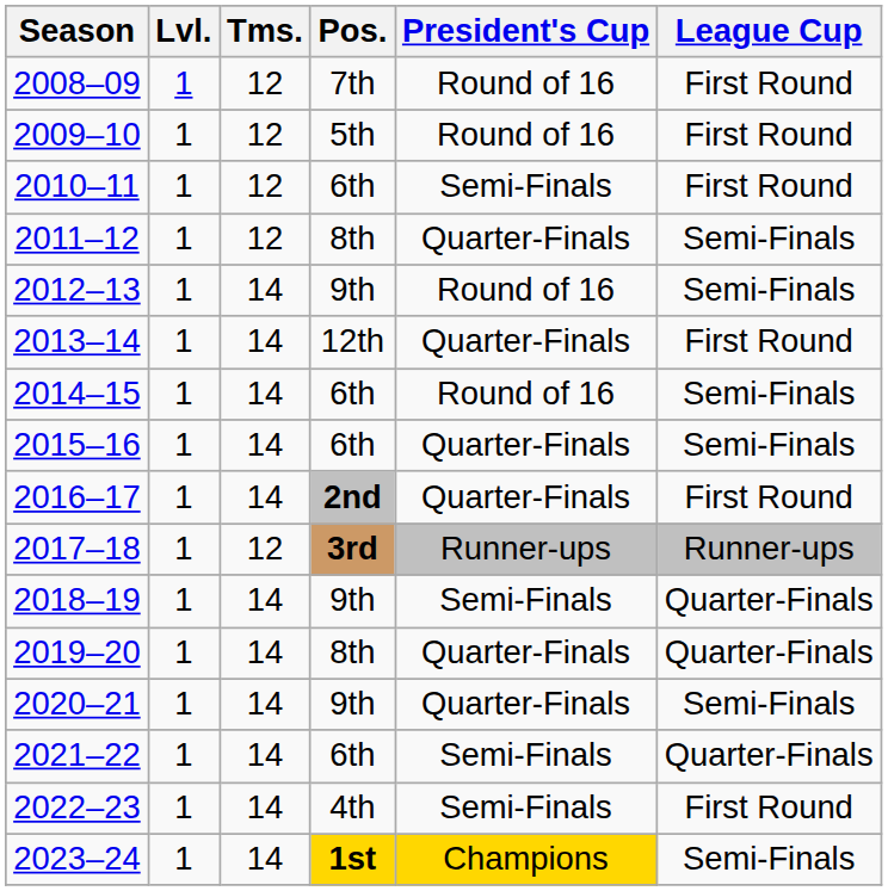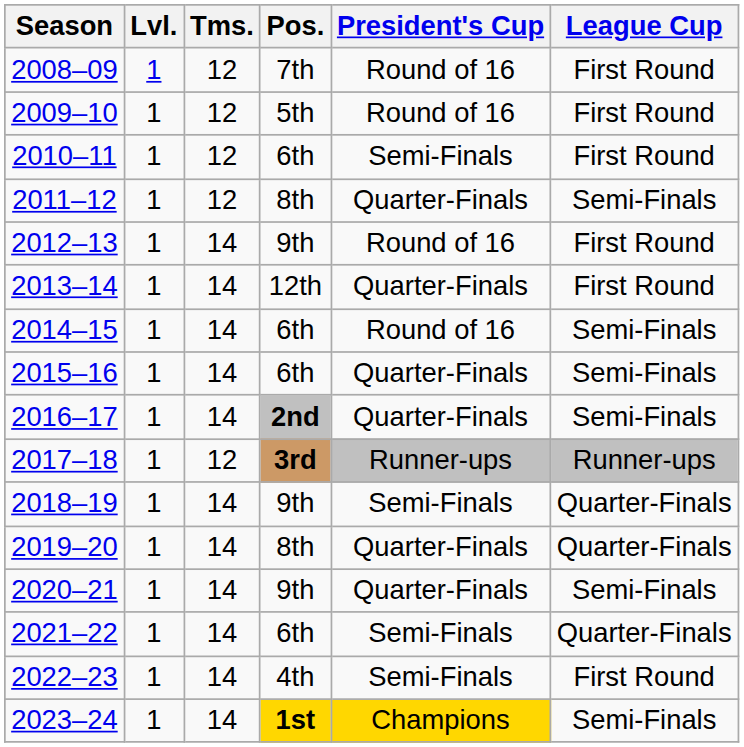2012–13 | League Cup: Semi-Finals -> First Round
2016–17 | League Cup: First Round -> Semi-Finals
